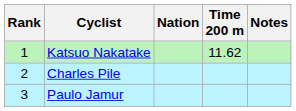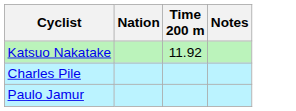- column: Rank | 1 | 2 | 3
Katsuo Nakatake | Time 200 m: 11.62 -> 11.92
